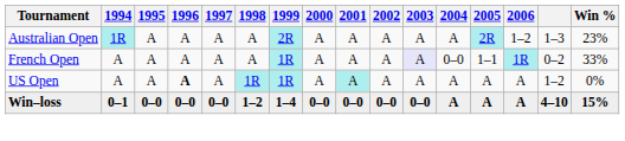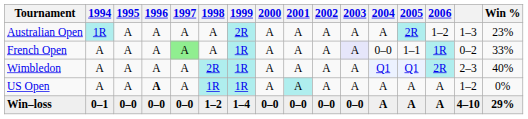French Open | 1997: no background -> lightgreen background
+ row: Wimbledon | A | A | A | A | 2R | 1R | A | A | A | A | Q1 | Q1 | 2R | 2–3 | 40%
Win–loss | Win %: 15% -> 29%
